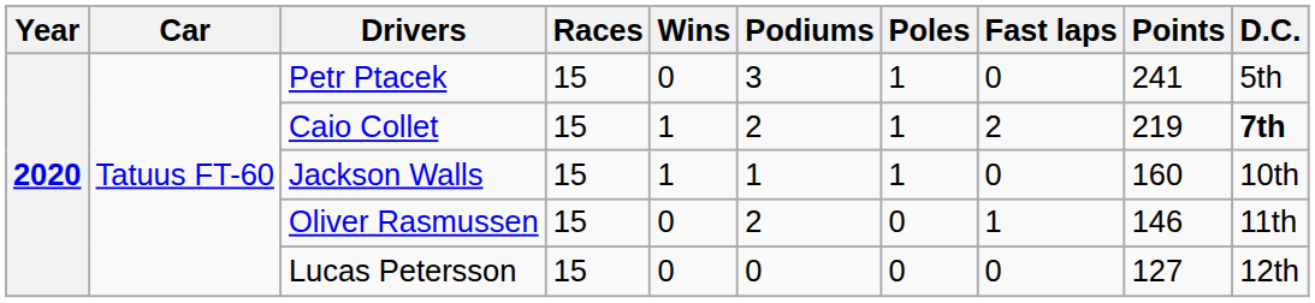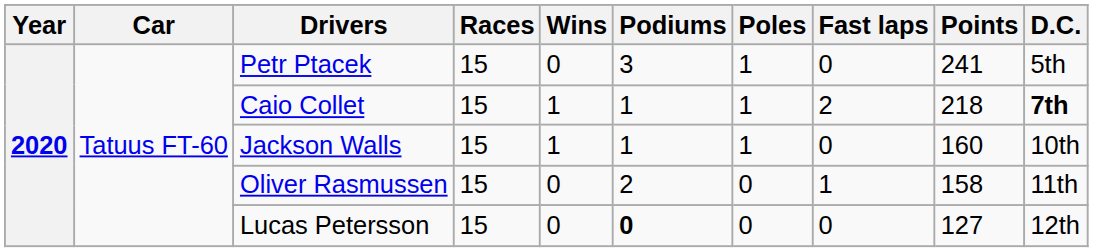Caio Collet | Podiums: 2 -> 1
Caio Collet | Points: 219 -> 218
Oliver Rasmussen | Points: 146 -> 158
Lucas Petersson | Podiums: normal -> bold
